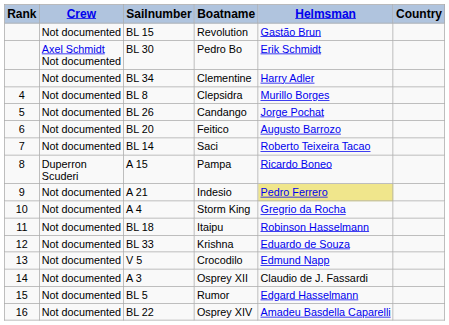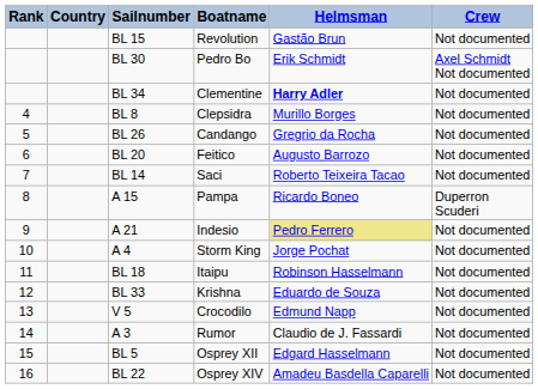columns swapped: Country <-> Crew
BL 34 | Helmsman: normal -> bold
BL 26 | Helmsman: Jorge Pochat -> Gregrio da Rocha
A 4 | Helmsman: Gregrio da Rocha -> Jorge Pochat
A 3 | Boatname: Osprey XII -> Rumor
BL 5 | Boatname: Rumor -> Osprey XII
